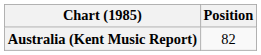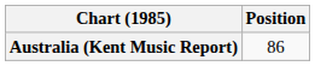Australia (Kent Music Report) | Position: 82 -> 86
